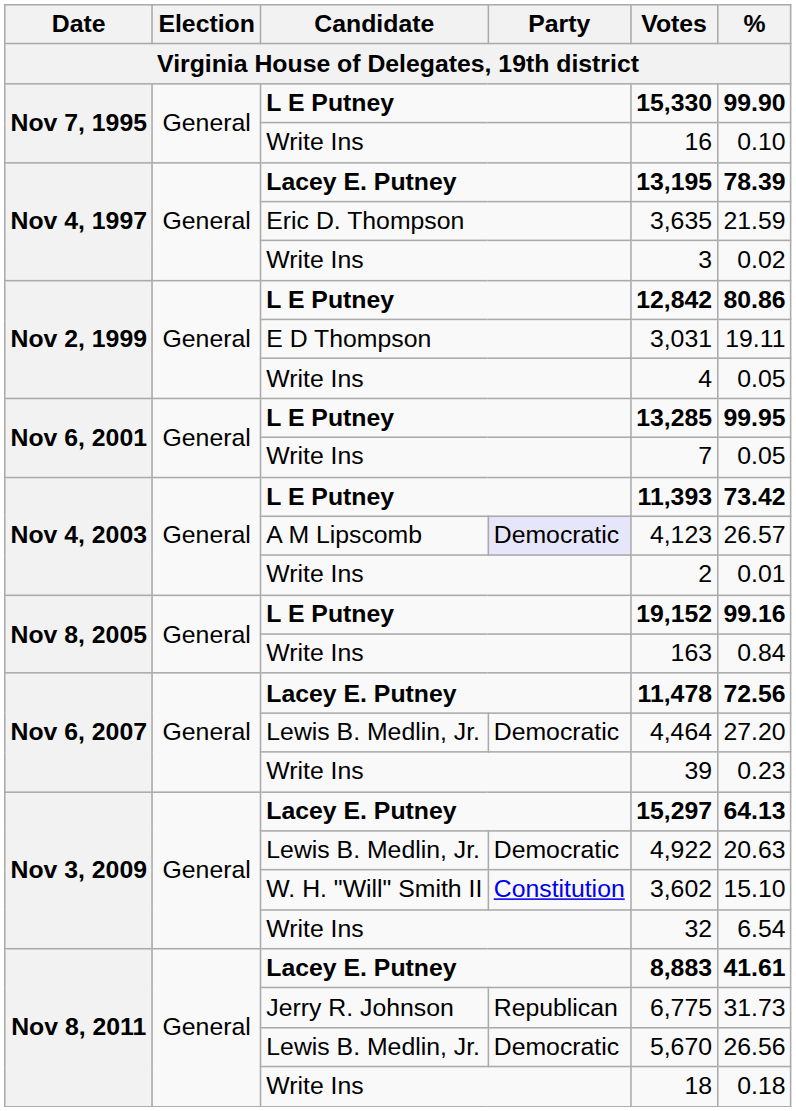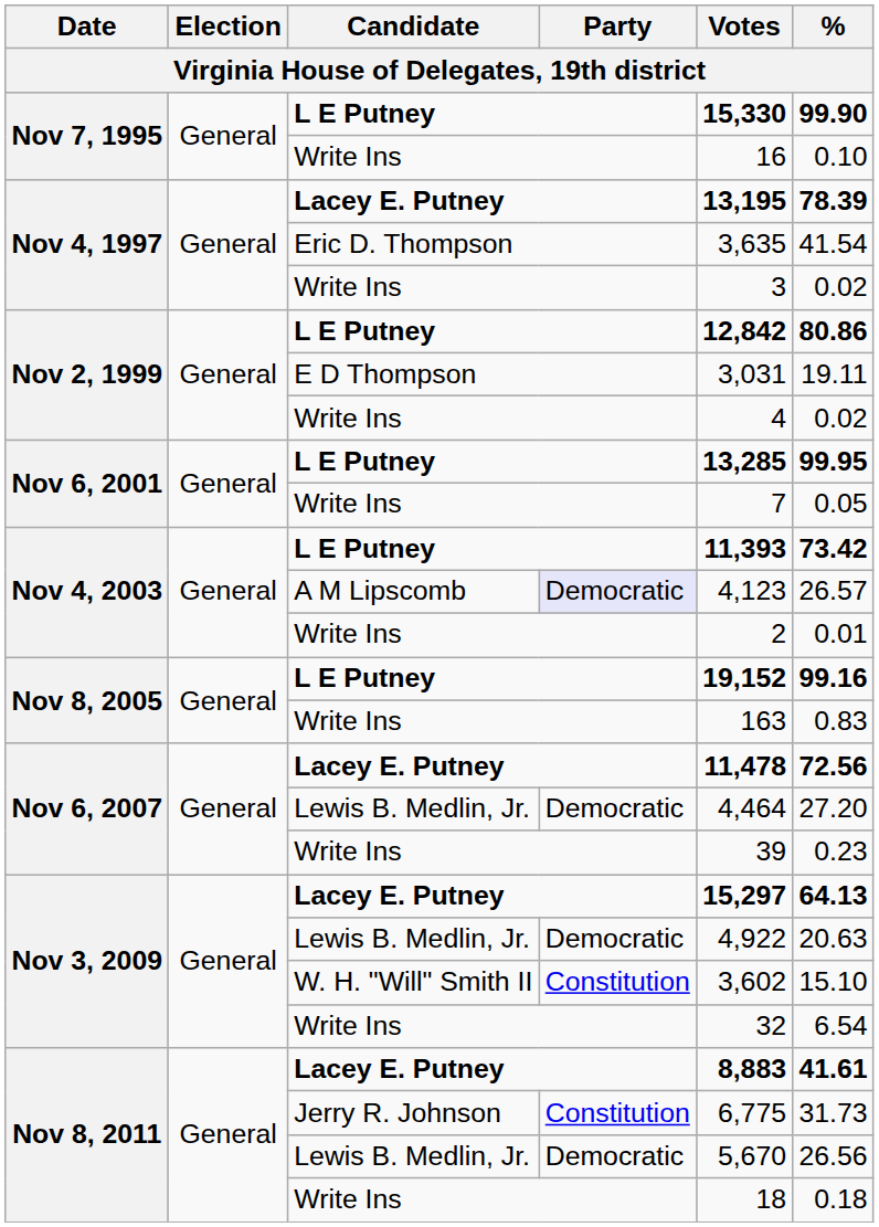Nov 4, 1997 / Eric D. Thompson | %: 21.59 -> 41.54
Nov 2, 1999 / Write Ins | %: 0.05 -> 0.02
Nov 8, 2005 / Write Ins | %: 0.84 -> 0.83
Nov 8, 2011 / Jerry R. Johnson | Party: Republican -> Constitution
